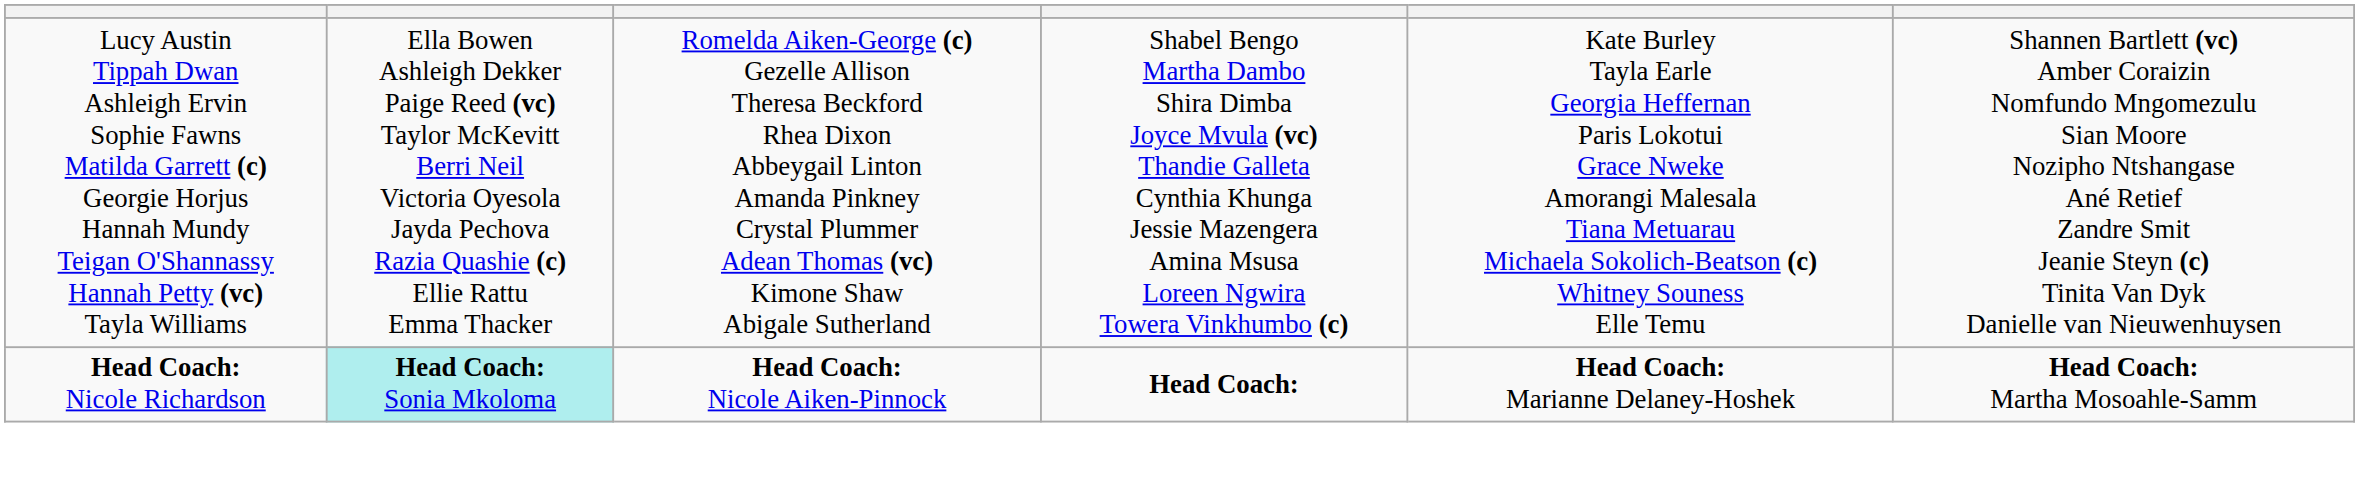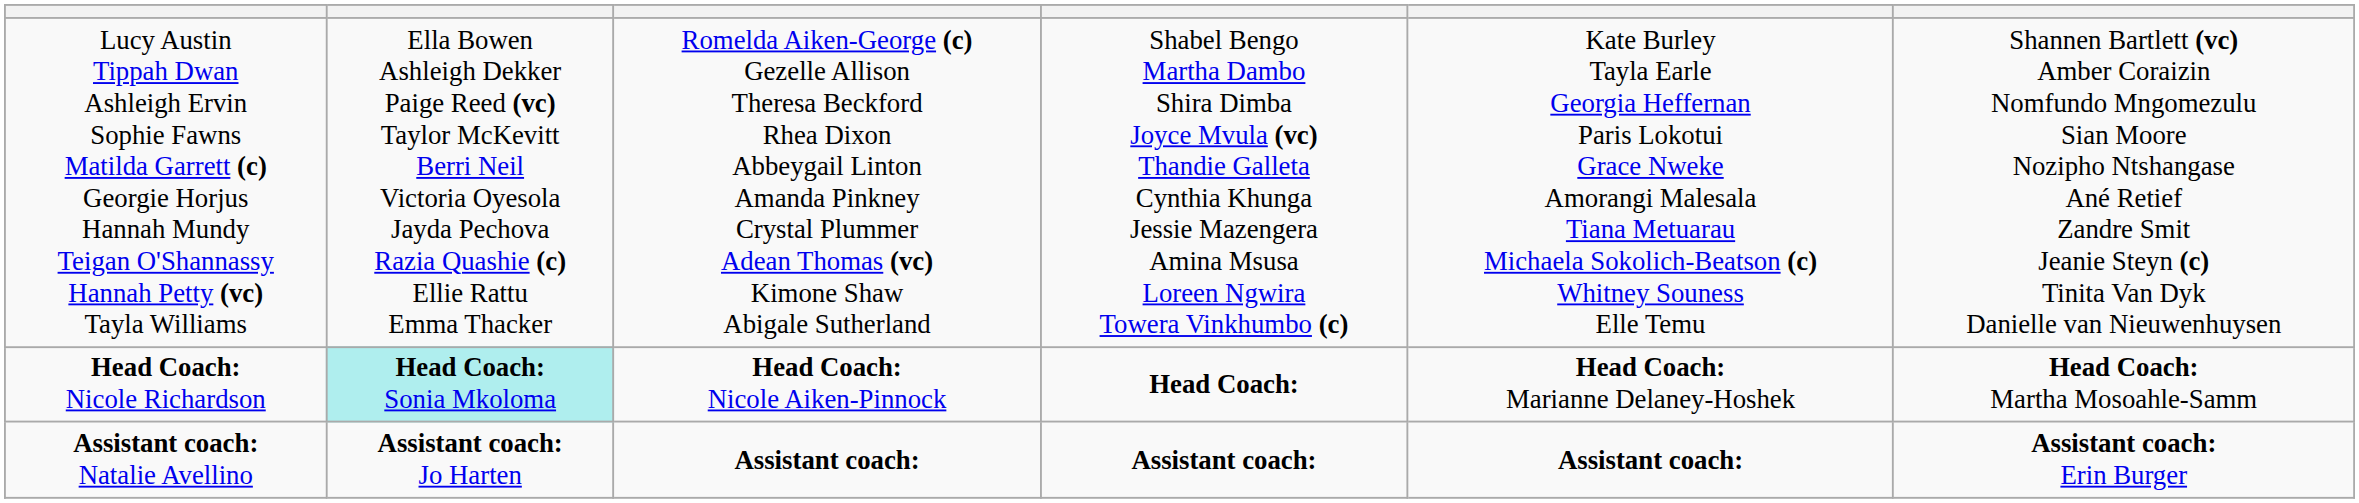+ row: Assistant coach: Natalie Avellino | Assistant coach: Jo Harten | Assistant coach: | Assistant coach: | Assistant coach: | Assistant coach: Erin Burger
